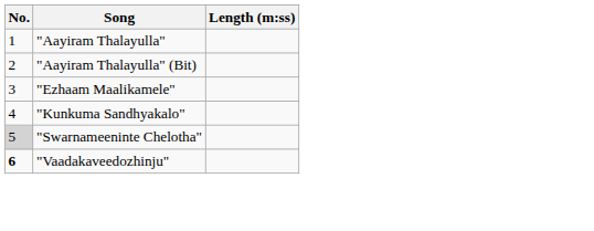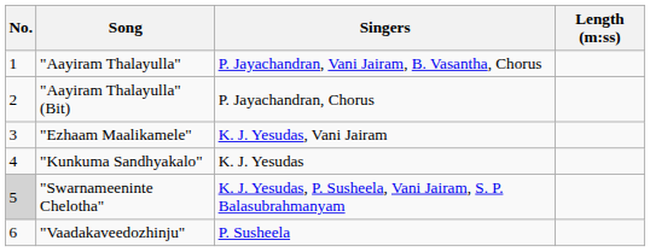+ column: Singers | P. Jayachandran, Vani Jairam, B. Vasantha, Chorus | P. Jayachandran, Chorus | K. J. Yesudas, Vani Jairam | K. J. Yesudas | K. J. Yesudas, P. Susheela, Vani Jairam, S. P. Balasubrahmanyam | P. Susheela
"Vaadakaveedozhinju" | No.: bold -> normal
